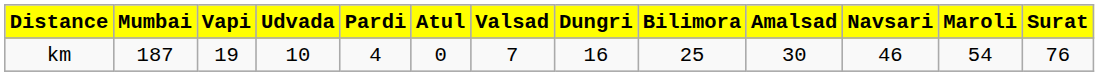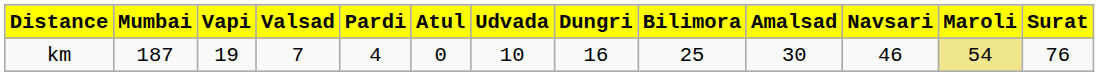columns swapped: Udvada <-> Valsad
km | Maroli: no background -> khaki background
